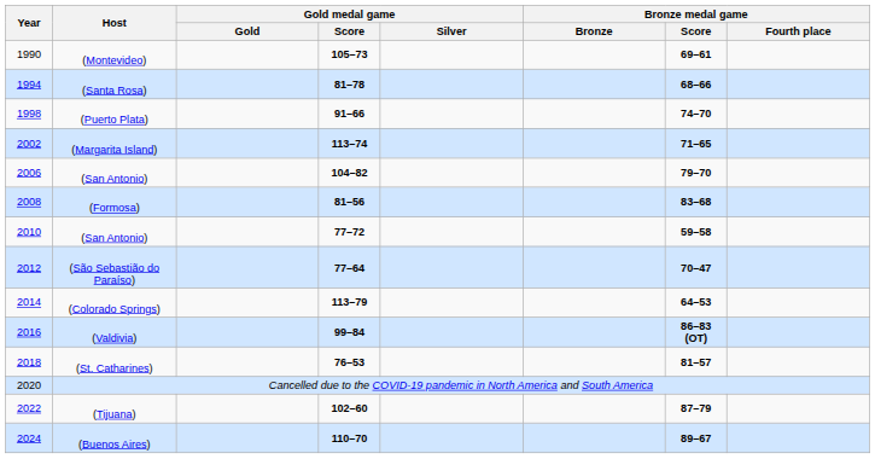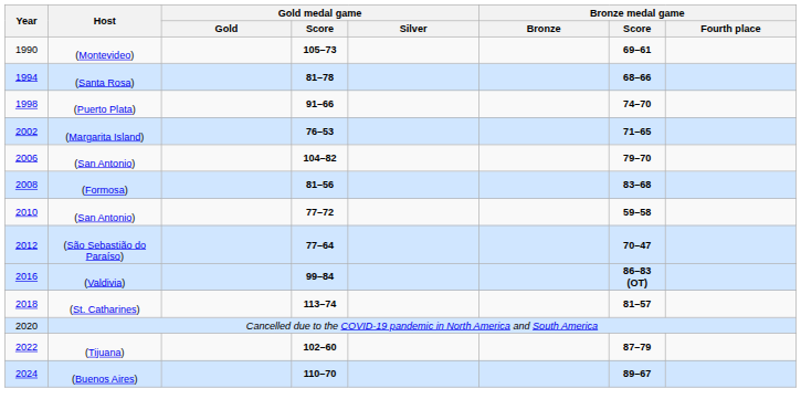(Margarita Island) | Gold medal game / Score: 113–74 -> 76–53
- row: 2014 | (Colorado Springs) | 113–79 | 64–53
(St. Catharines) | Gold medal game / Score: 76–53 -> 113–74
